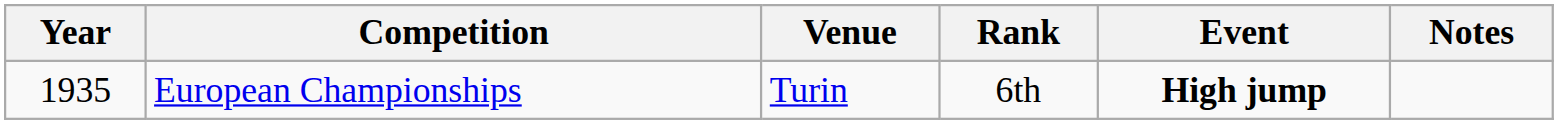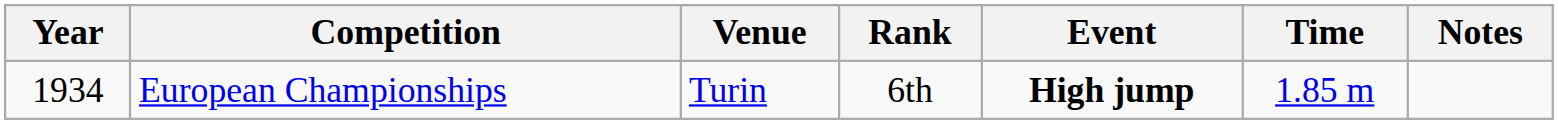+ column: Time | 1.85 m
European Championships | Year: 1935 -> 1934
